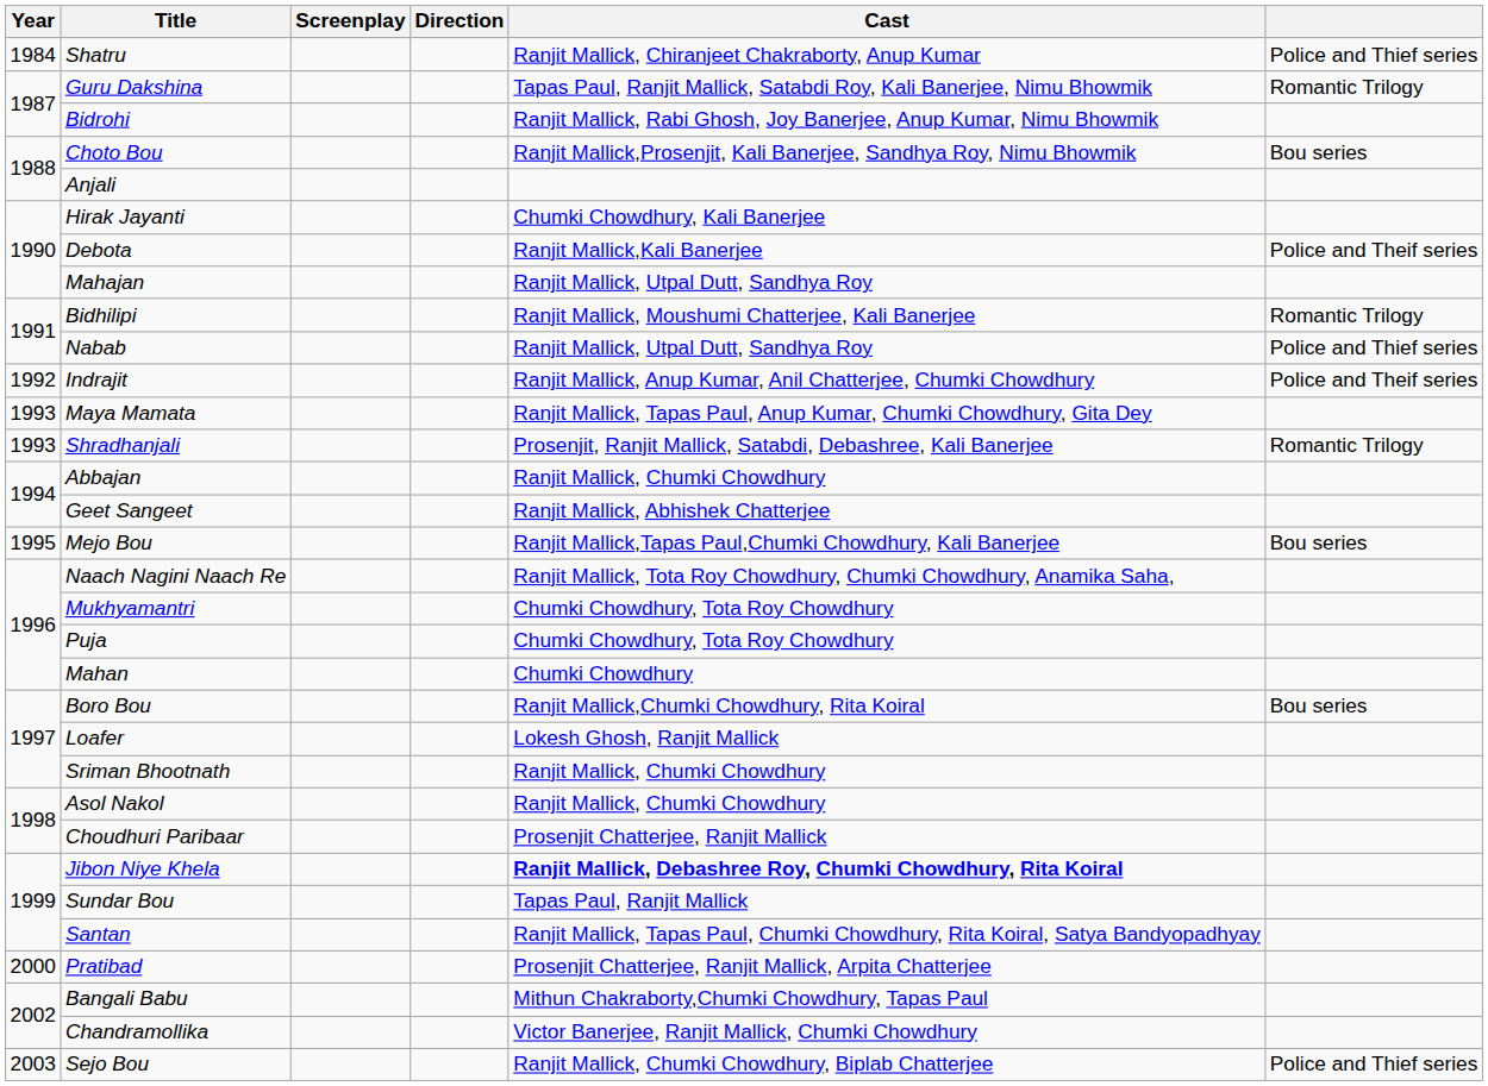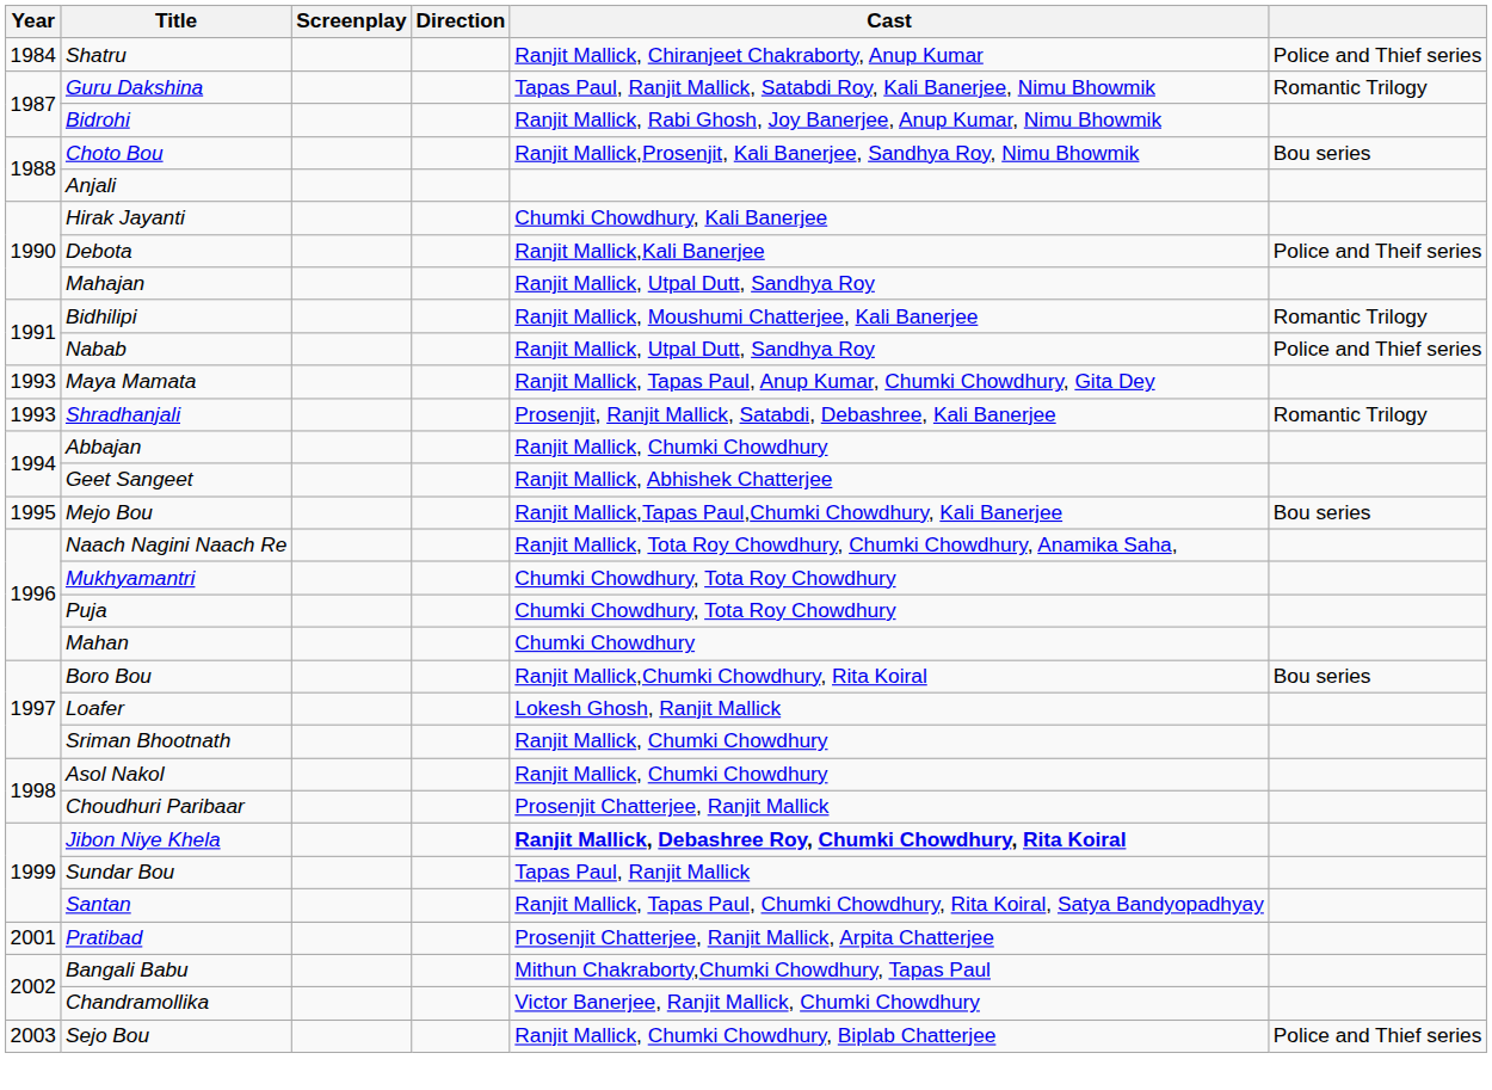- row: 1992 | Indrajit | Ranjit Mallick, Anup Kumar, Anil Chatterjee, Chumki Chowdhury | Police and Theif series
Pratibad | Year: 2000 -> 2001
